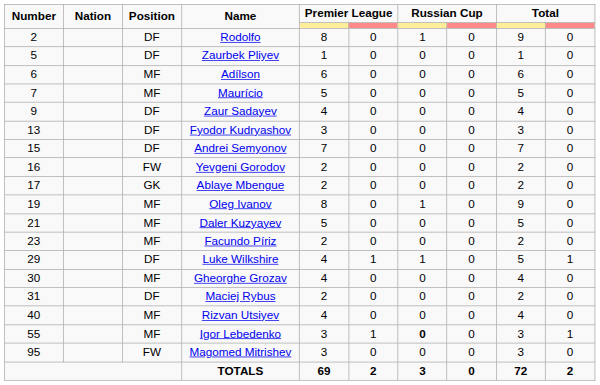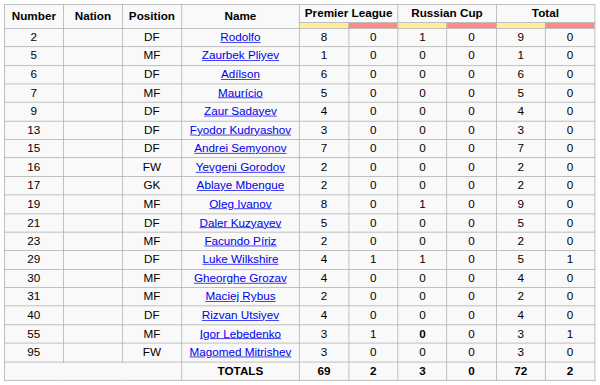Zaurbek Pliyev | Position: DF -> MF
Adílson | Position: MF -> DF
Daler Kuzyayev | Position: MF -> DF
Maciej Rybus | Position: DF -> MF
Rizvan Utsiyev | Position: MF -> DF
